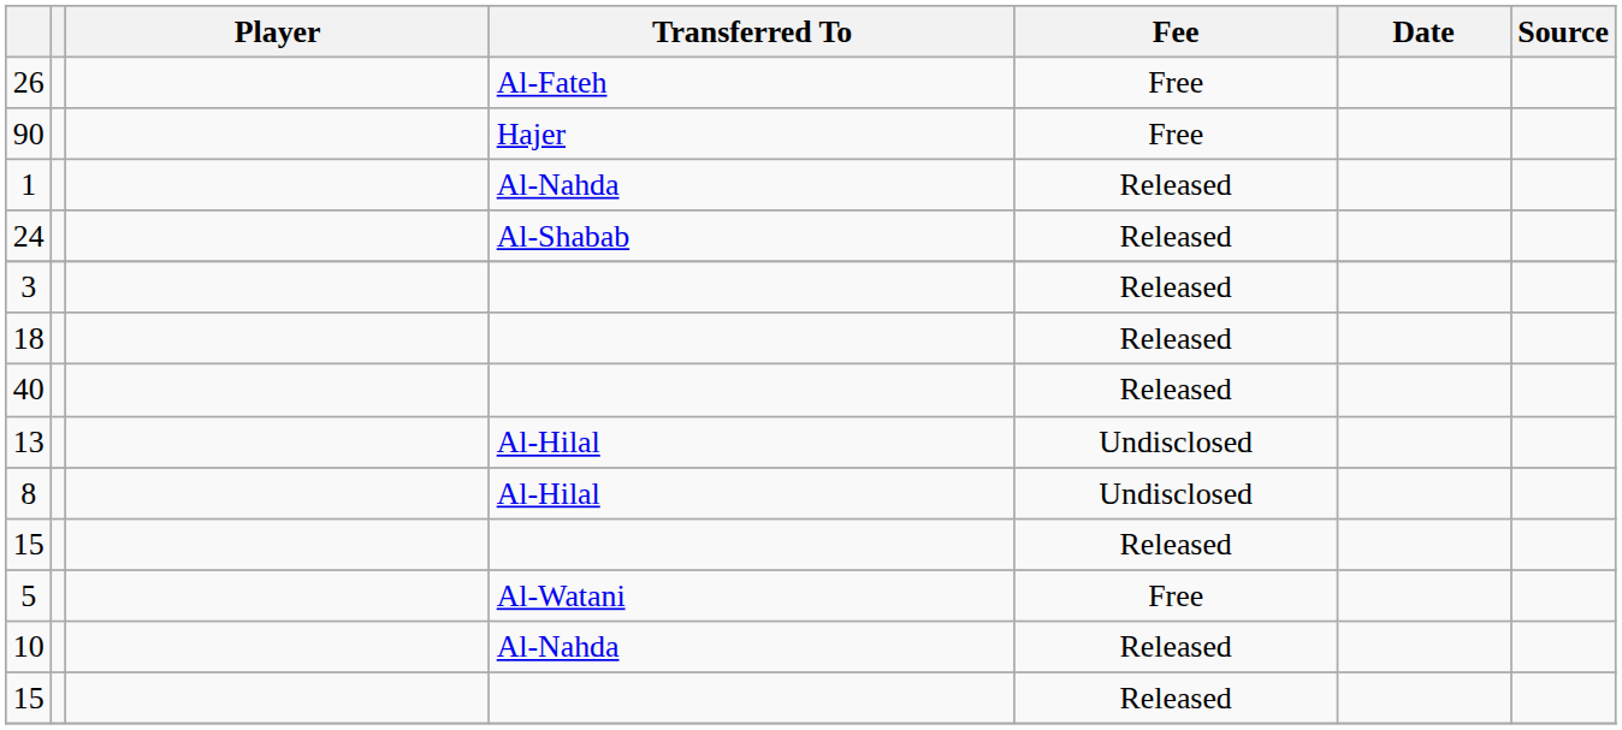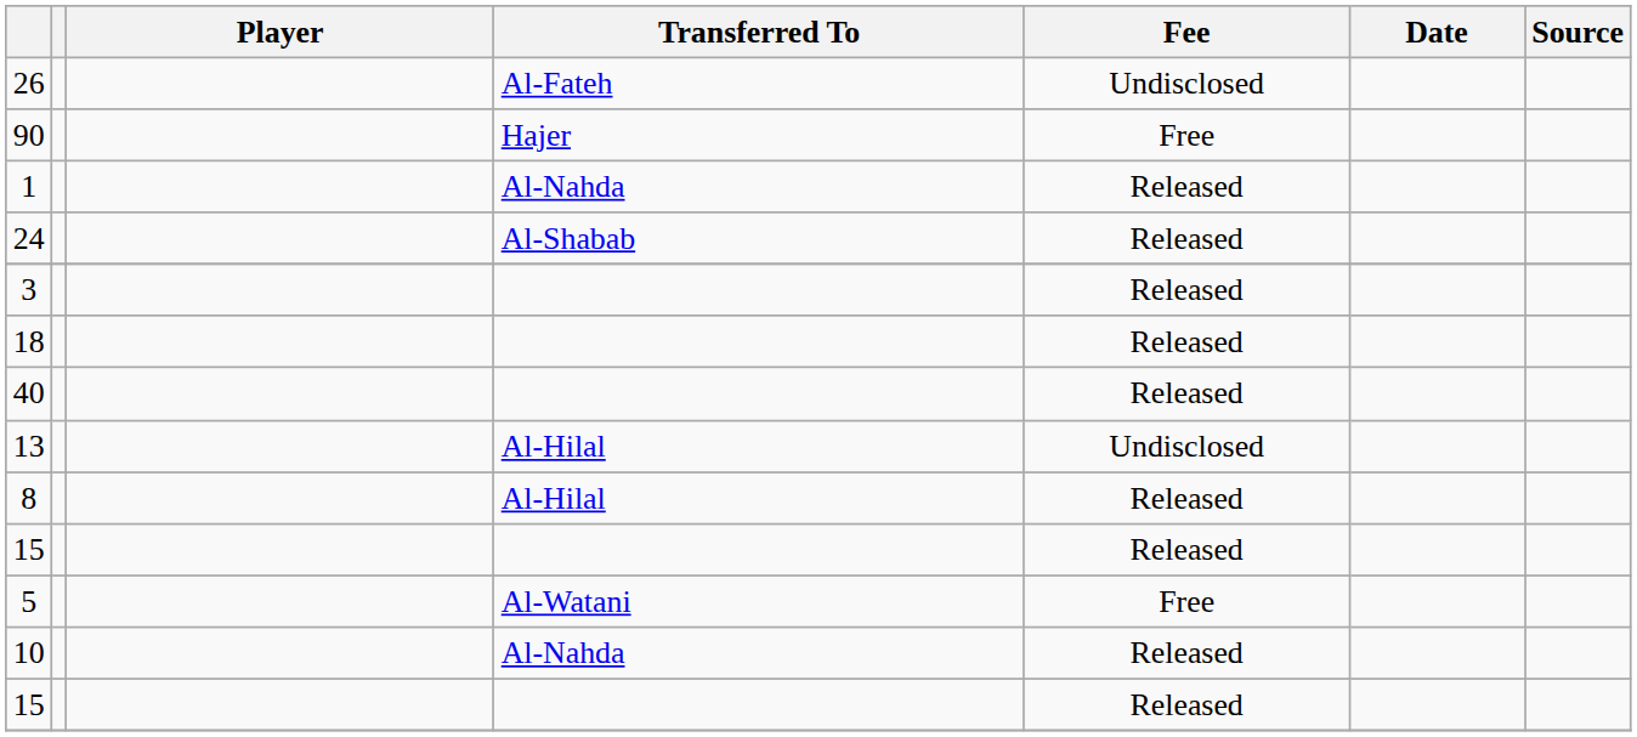26 | Fee: Free -> Undisclosed
8 | Fee: Undisclosed -> Released
